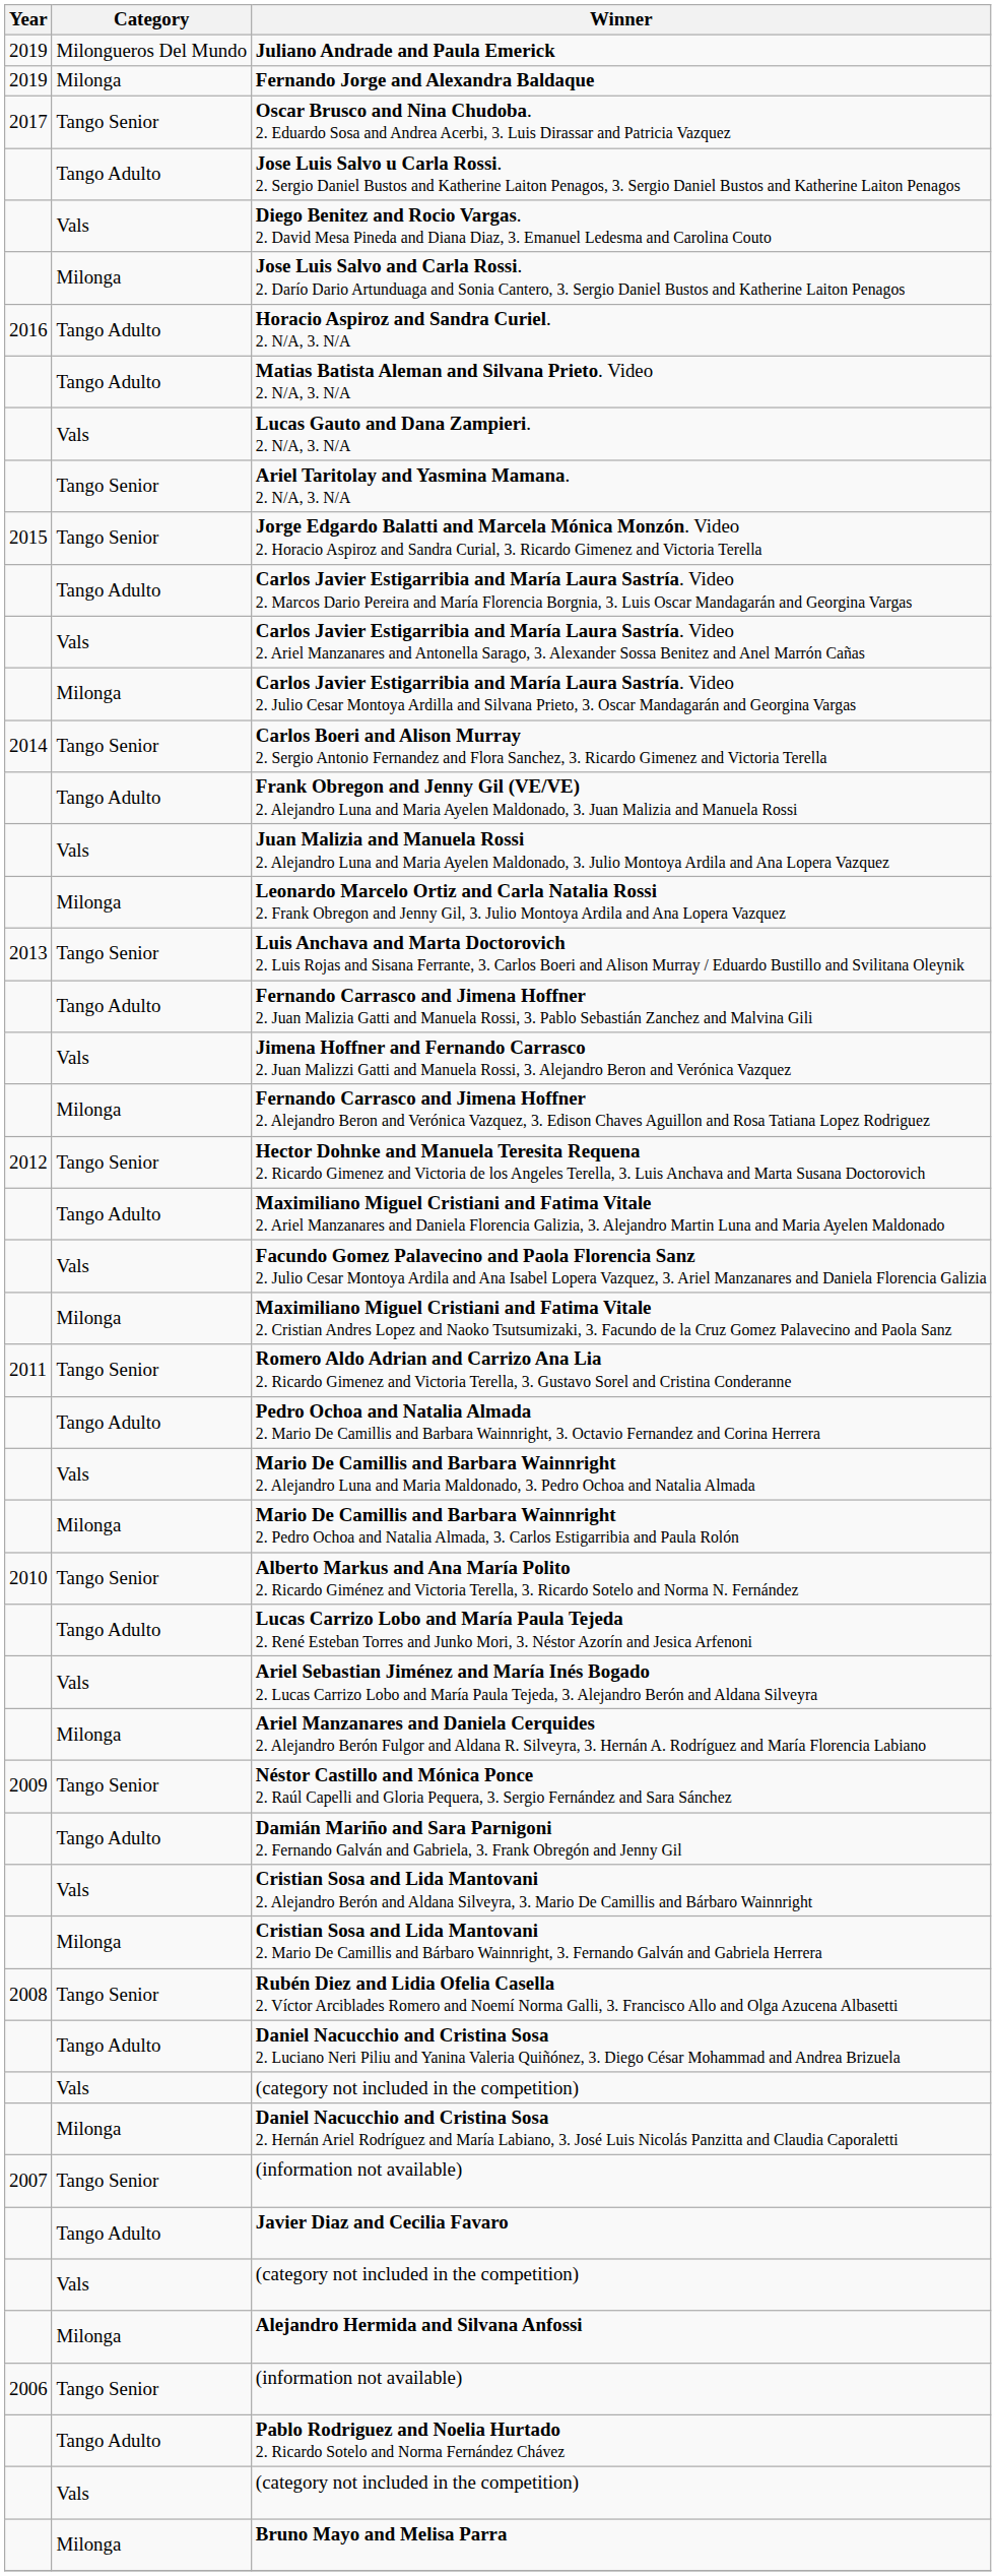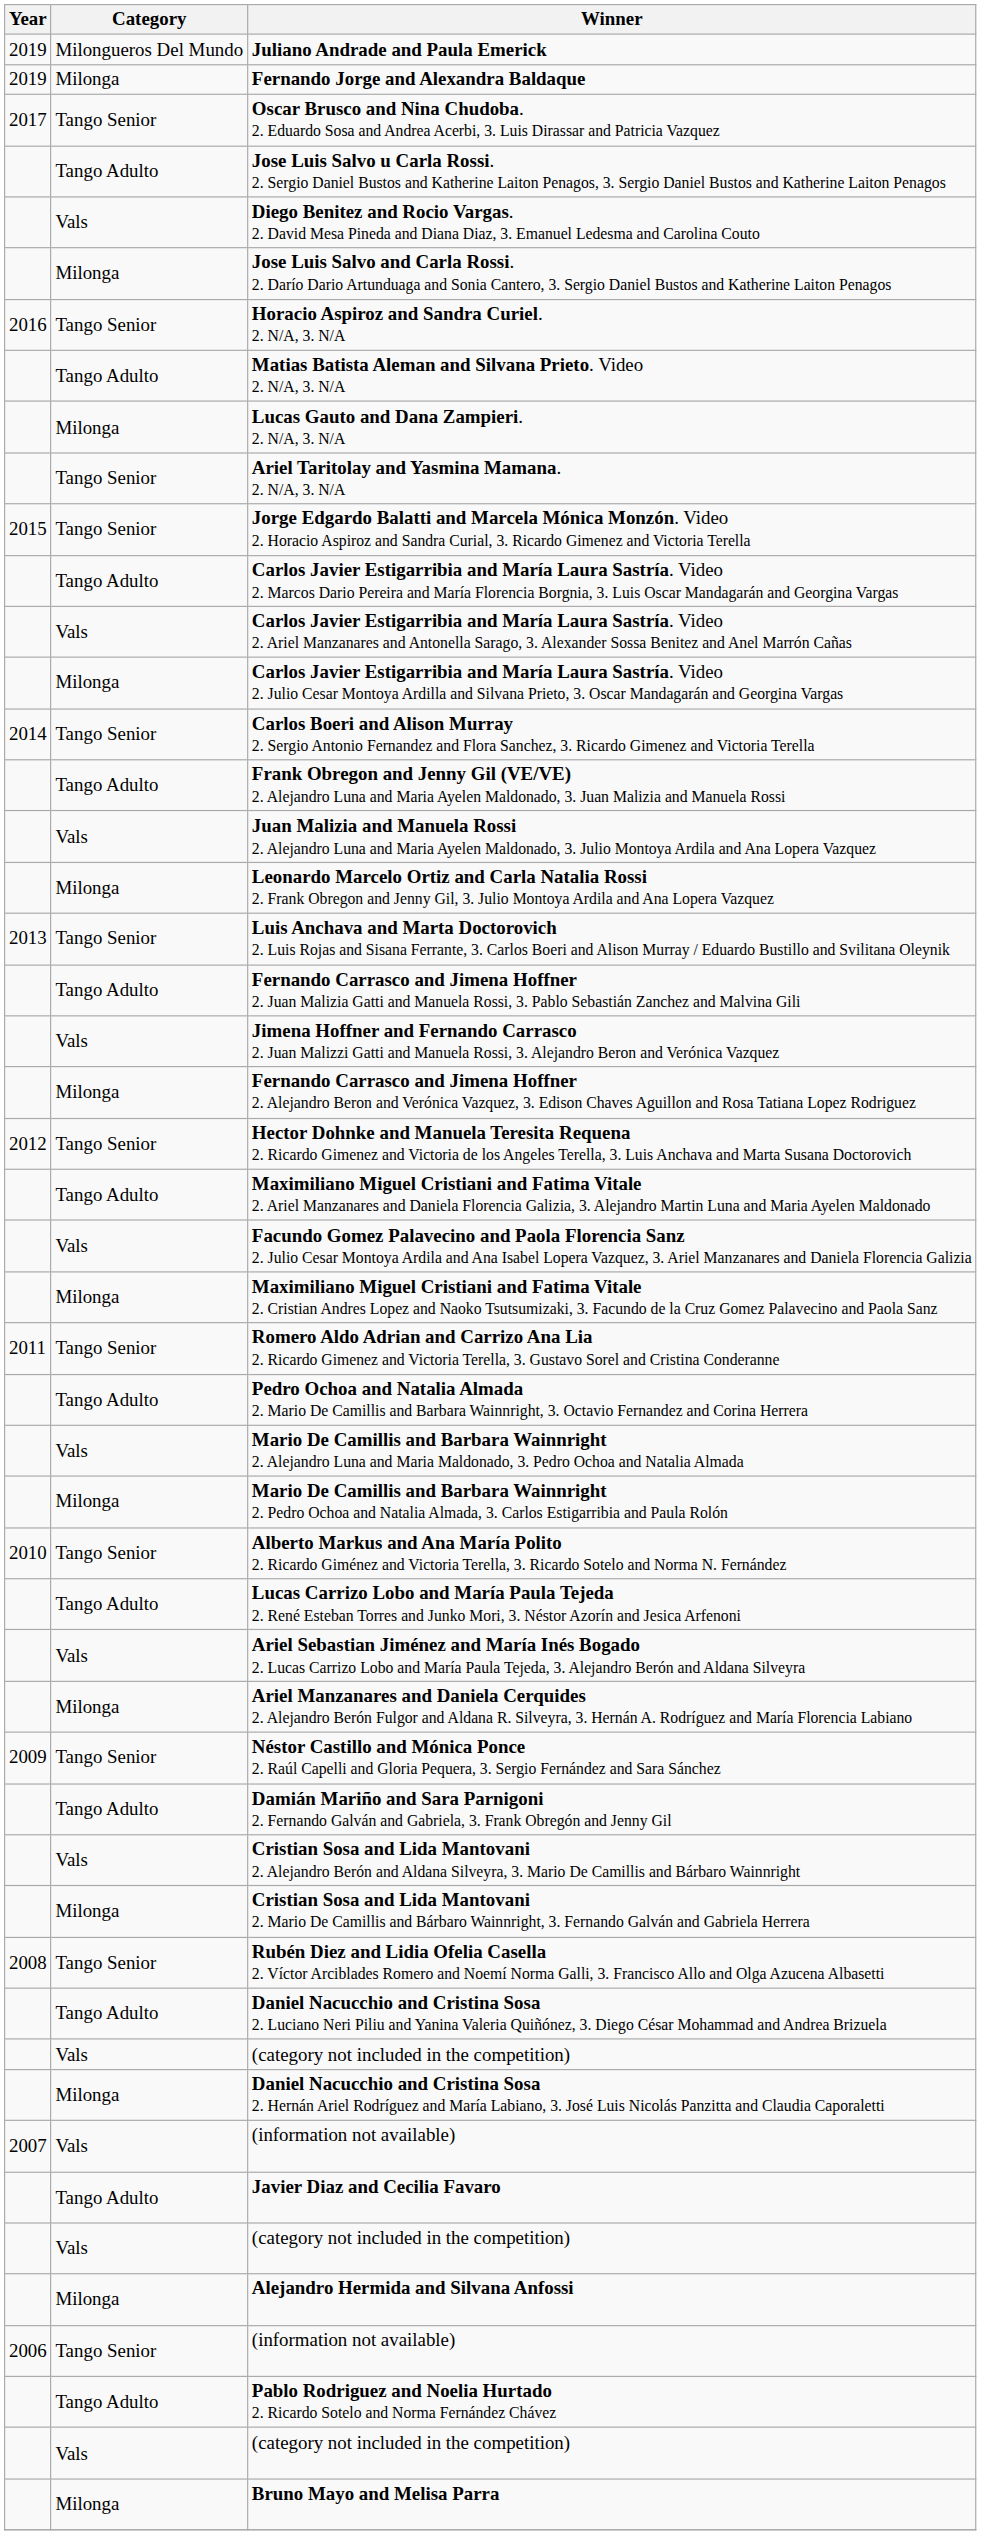Horacio Aspiroz and Sandra Curiel. 2. N/A, 3. N/A | Category: Tango Adulto -> Tango Senior
Lucas Gauto and Dana Zampieri. 2. N/A, 3. N/A | Category: Vals -> Milonga
2007 / (information not available) | Category: Tango Senior -> Vals
